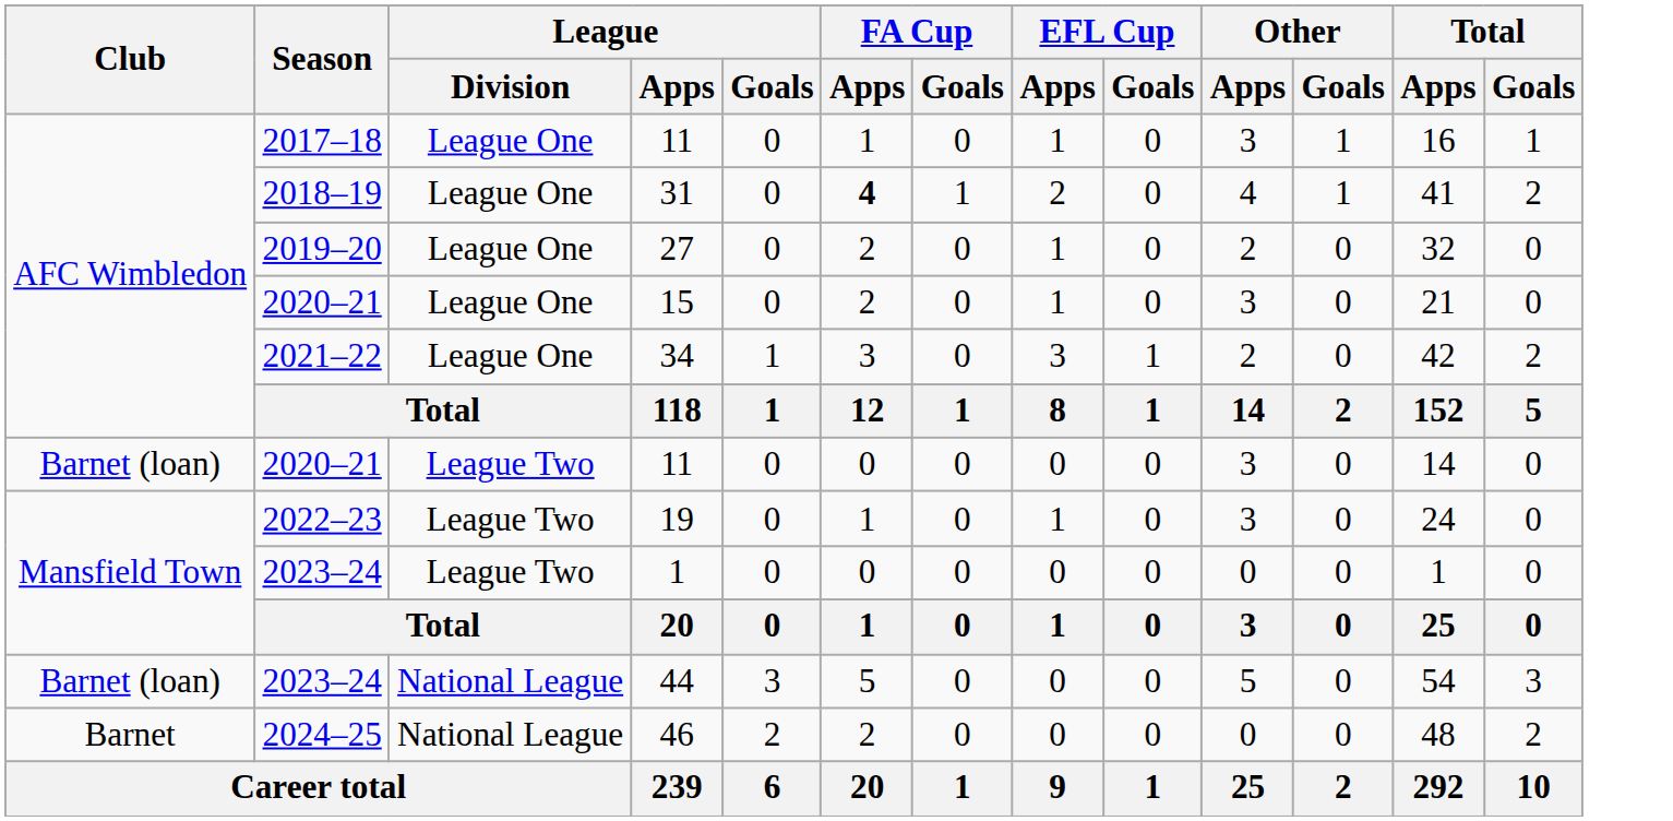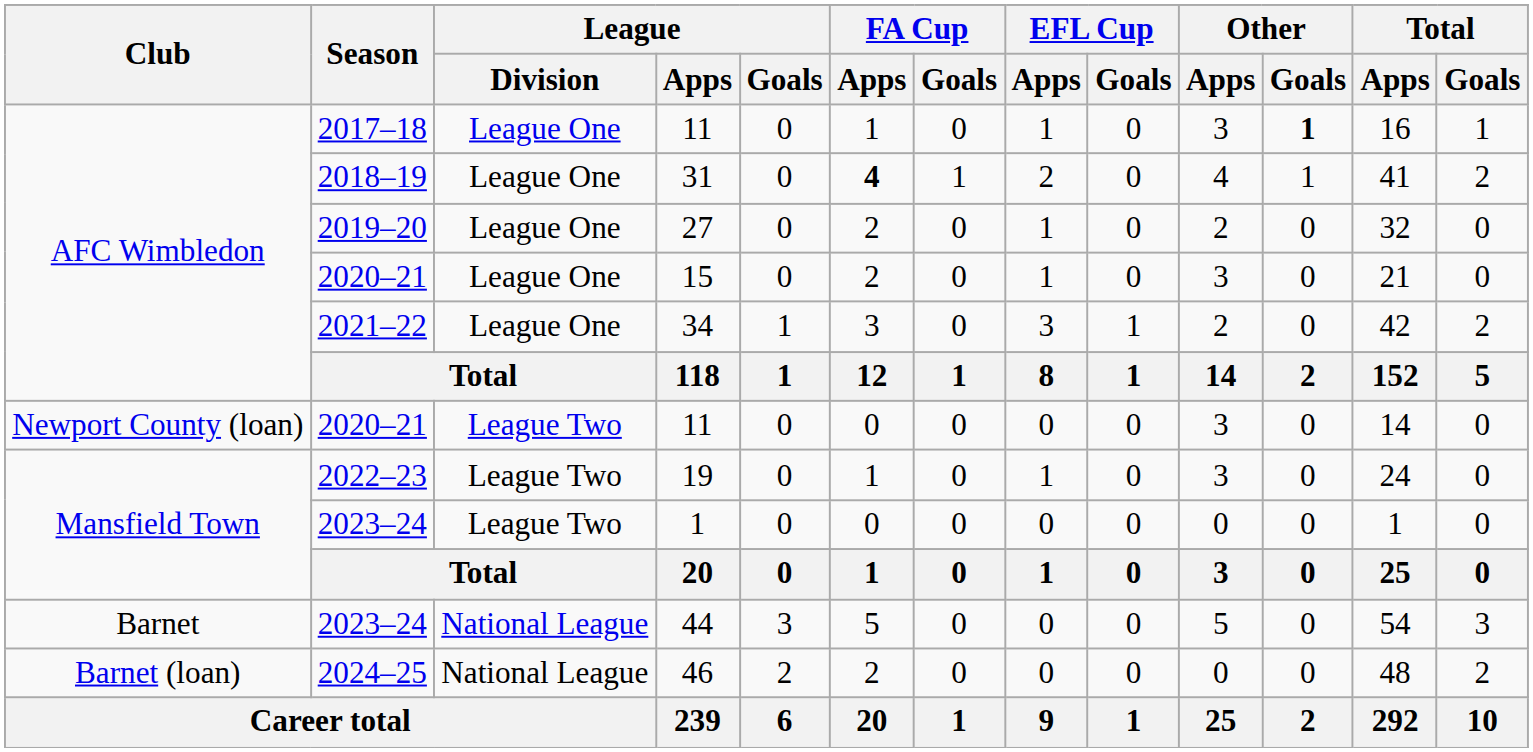2017–18 / 11 | Other / Goals: normal -> bold
2020–21 / 11 | Club: Barnet (loan) -> Newport County (loan)
44 | Club: Barnet (loan) -> Barnet
46 | Club: Barnet -> Barnet (loan)
